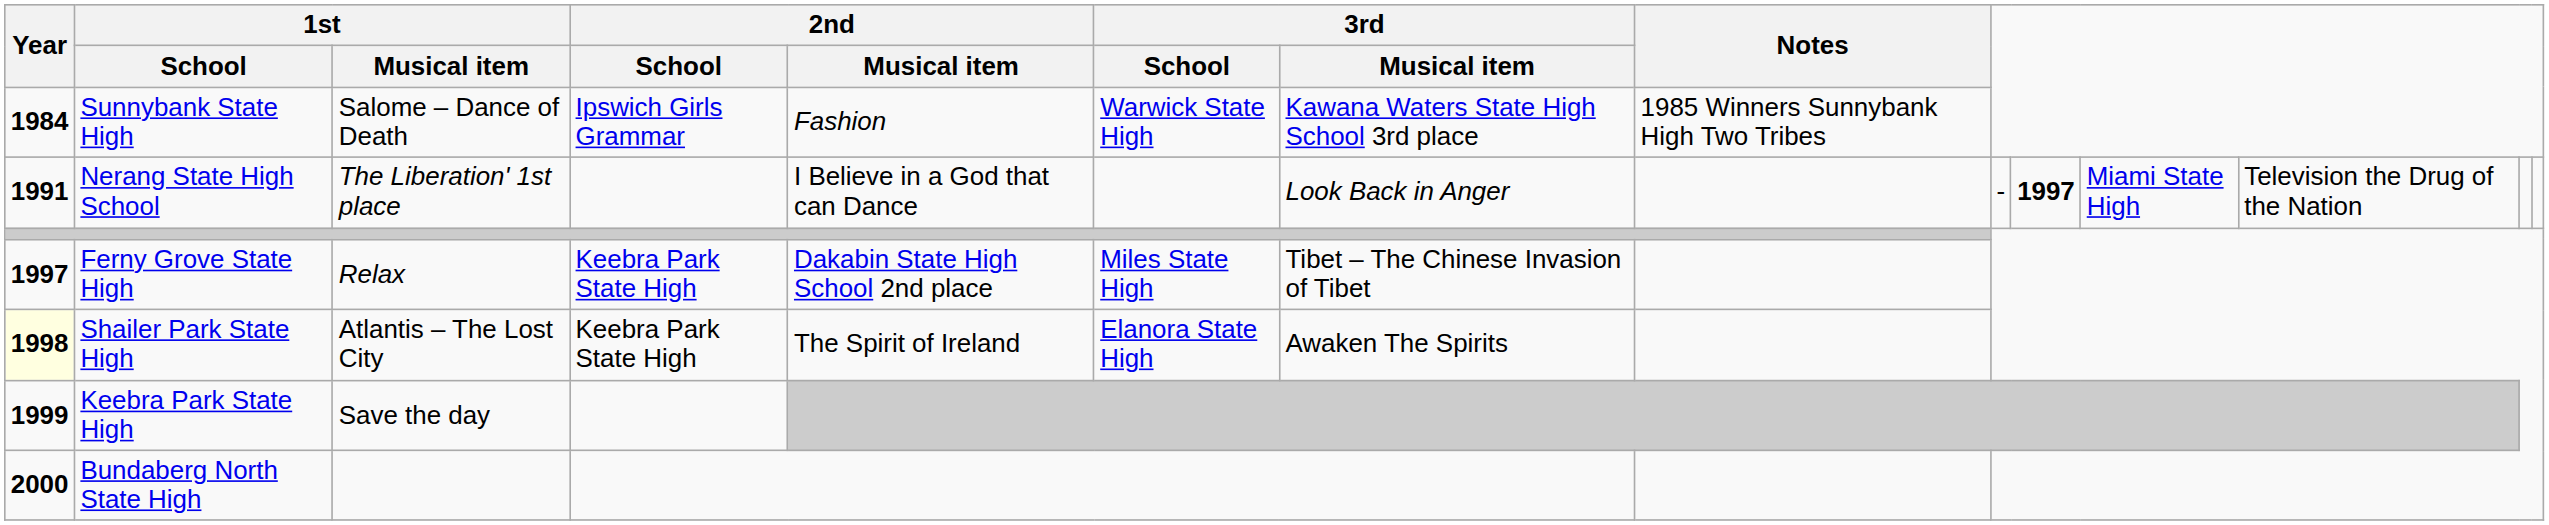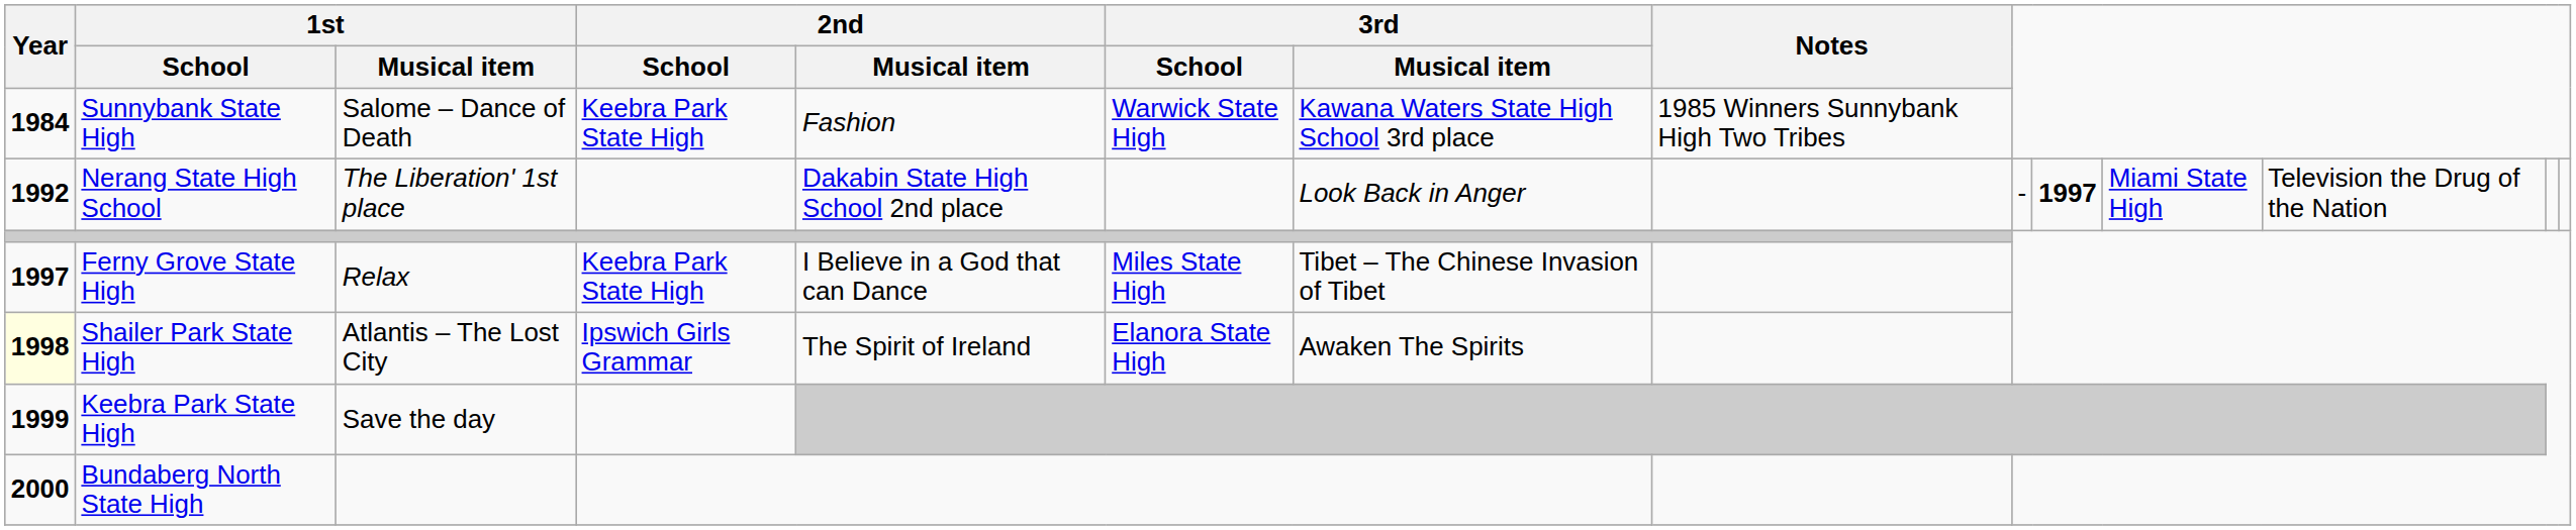Sunnybank State High | 2nd / School: Ipswich Girls Grammar -> Keebra Park State High
Nerang State High School | Year: 1991 -> 1992
Nerang State High School | 2nd / Musical item: I Believe in a God that can Dance -> Dakabin State High School 2nd place
Ferny Grove State High | 2nd / Musical item: Dakabin State High School 2nd place -> I Believe in a God that can Dance
Shailer Park State High | 2nd / School: Keebra Park State High -> Ipswich Girls Grammar
